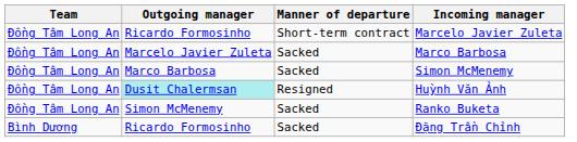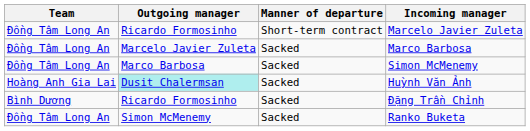Huỳnh Văn Ảnh | Team: Đồng Tâm Long An -> Hoàng Anh Gia Lai
Huỳnh Văn Ảnh | Manner of departure: Resigned -> Sacked
rows swapped: Đặng Trần Chỉnh <-> Ranko Buketa
